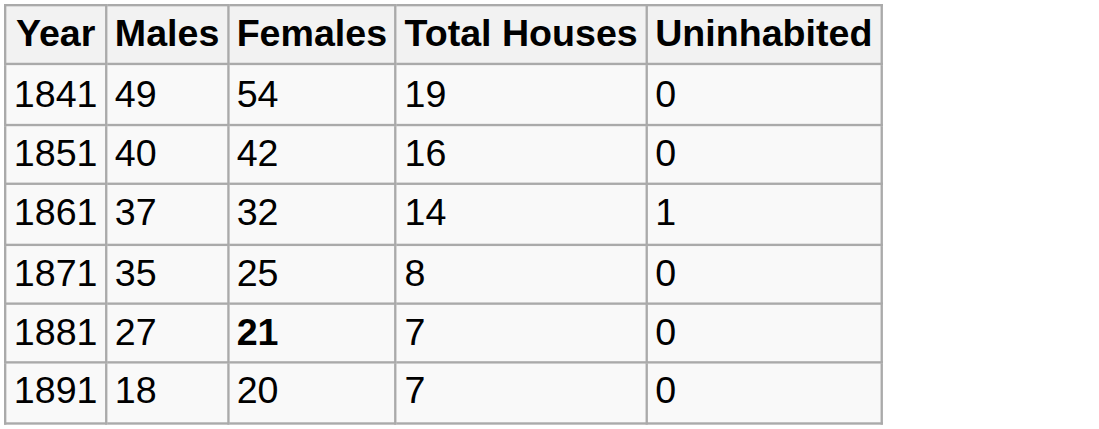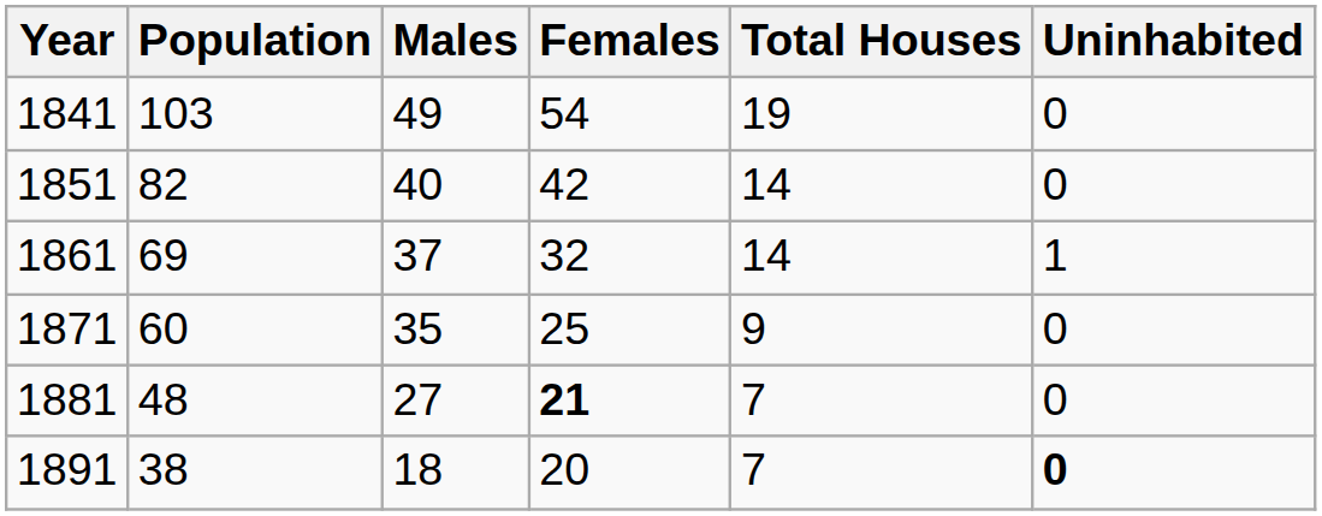+ column: Population | 103 | 82 | 69 | 60 | 48 | 38
1851 | Total Houses: 16 -> 14
1871 | Total Houses: 8 -> 9
1891 | Uninhabited: normal -> bold
